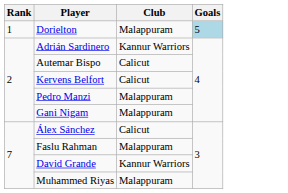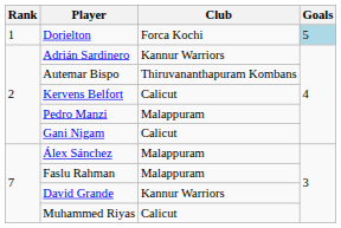Dorielton | Club: Malappuram -> Forca Kochi
Autemar Bispo | Club: Calicut -> Thiruvananthapuram Kombans
Gani Nigam | Club: Malappuram -> Calicut
Álex Sánchez | Club: Calicut -> Malappuram
Muhammed Riyas | Club: Malappuram -> Calicut
